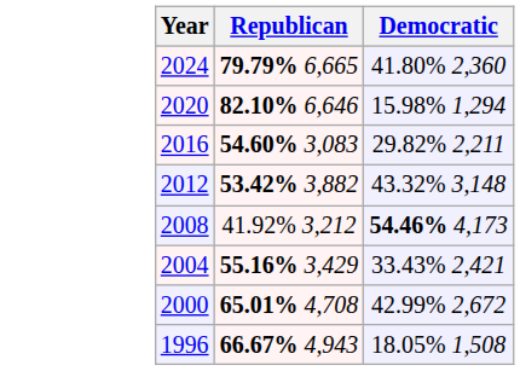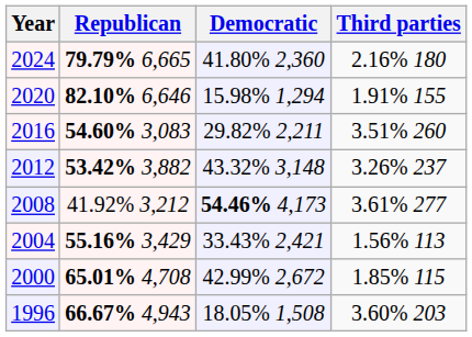+ column: Third parties | 2.16% 180 | 1.91% 155 | 3.51% 260 | 3.26% 237 | 3.61% 277 | 1.56% 113 | 1.85% 115 | 3.60% 203
